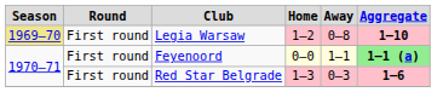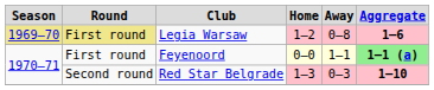Legia Warsaw | Round: no background -> khaki background
Legia Warsaw | Aggregate: 1–10 -> 1–6
Red Star Belgrade | Round: First round -> Second round
Red Star Belgrade | Aggregate: 1–6 -> 1–10
